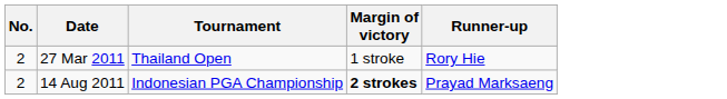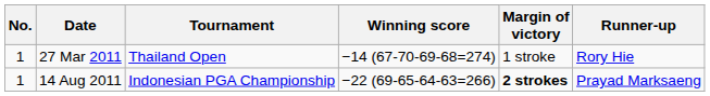+ column: Winning score | −14 (67-70-69-68=274) | −22 (69-65-64-63=266)
27 Mar 2011 | No.: 2 -> 1
14 Aug 2011 | No.: 2 -> 1
